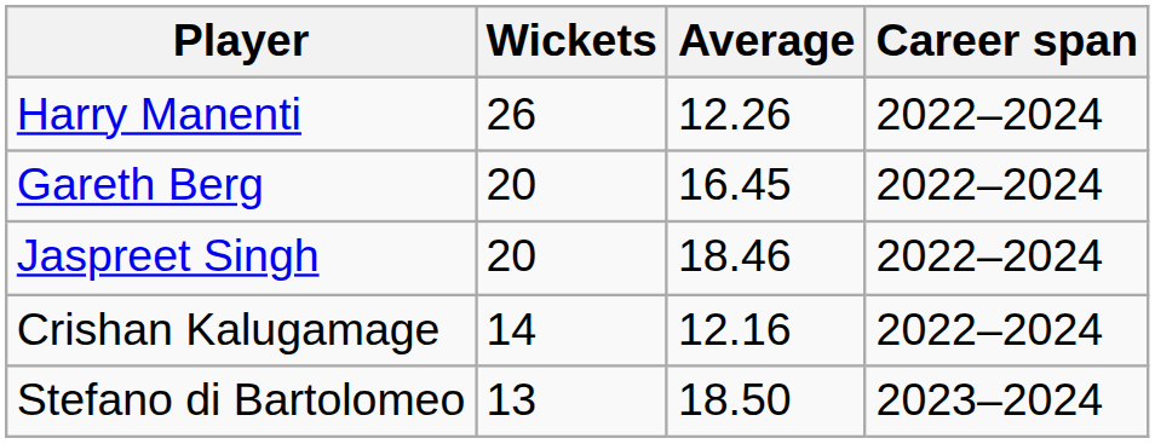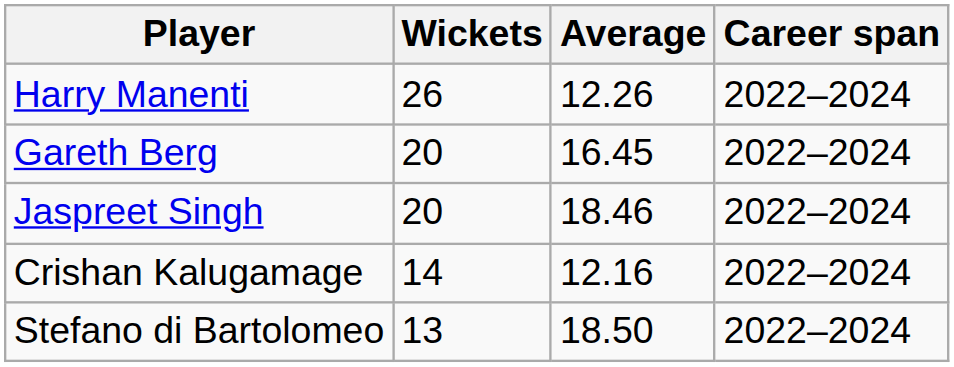Stefano di Bartolomeo | Career span: 2023–2024 -> 2022–2024
